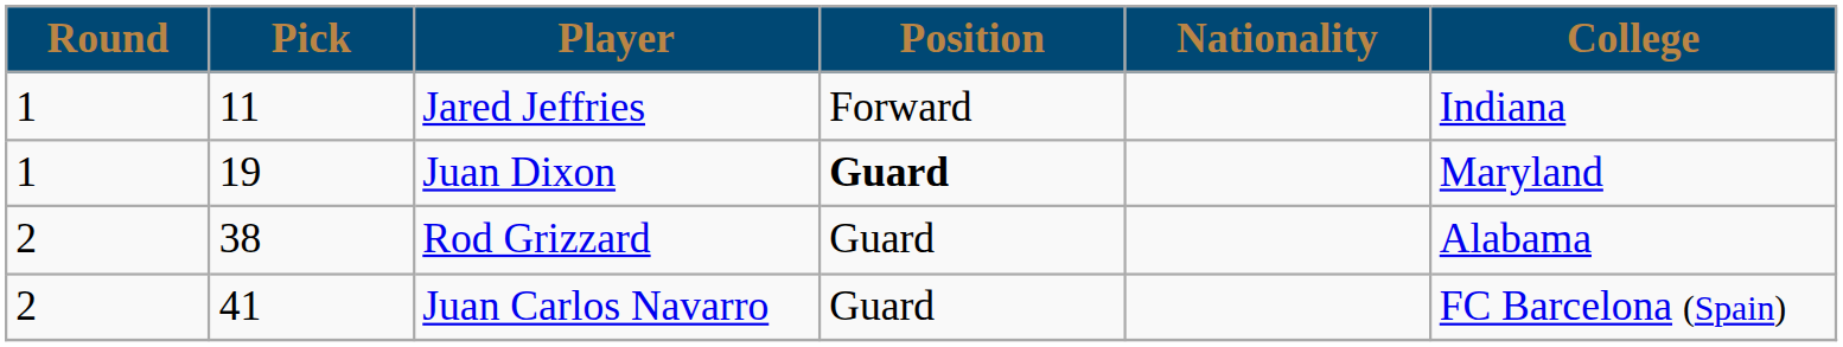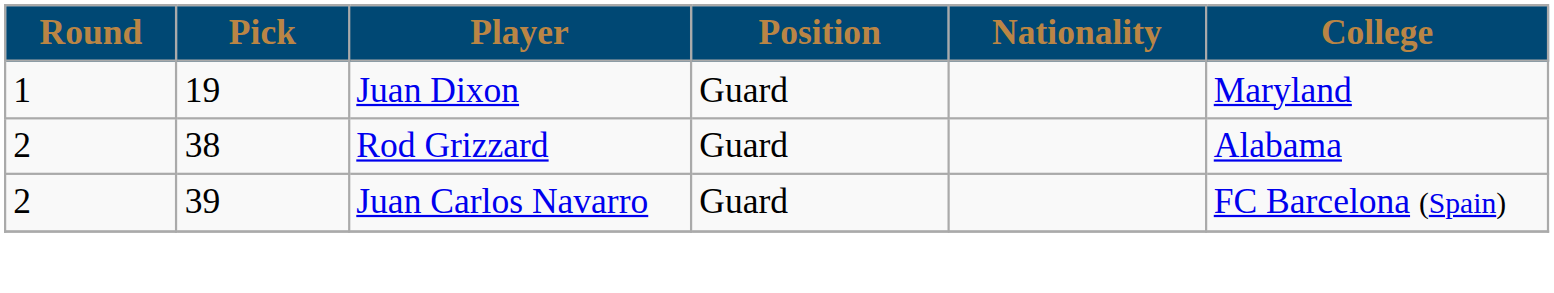- row: 1 | 11 | Jared Jeffries | Forward | Indiana
Juan Dixon | Position: bold -> normal
Juan Carlos Navarro | Pick: 41 -> 39
